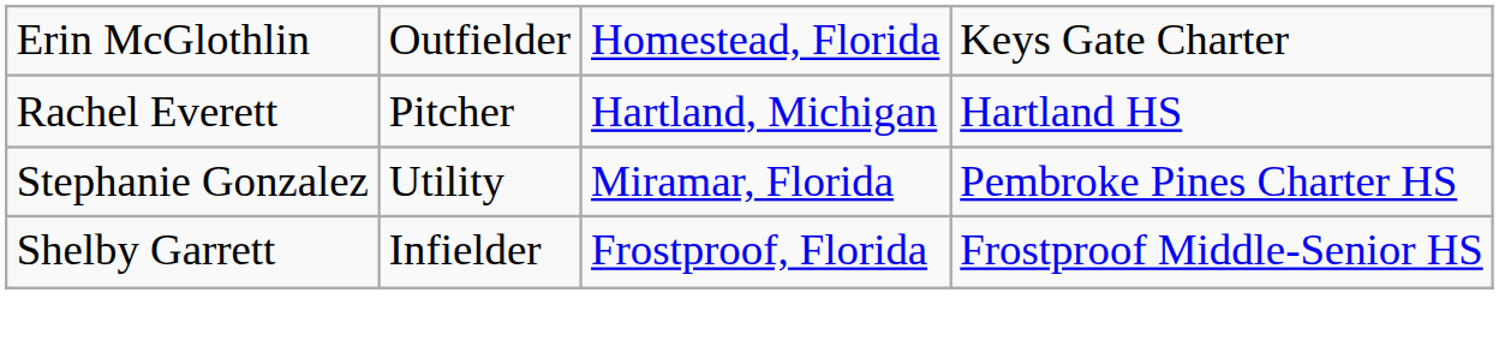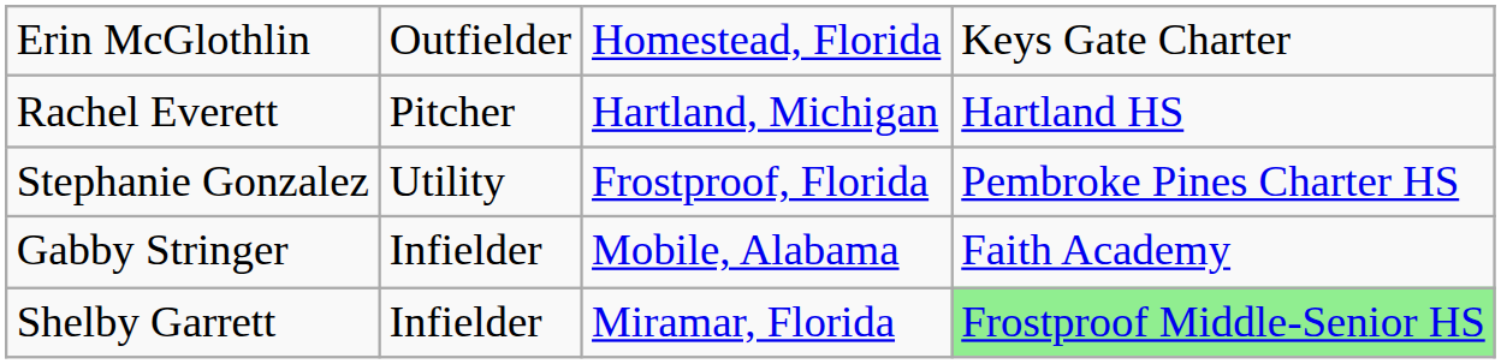Stephanie Gonzalez | column 3: Miramar, Florida -> Frostproof, Florida
+ row: Gabby Stringer | Infielder | Mobile, Alabama | Faith Academy
Shelby Garrett | column 3: Frostproof, Florida -> Miramar, Florida
Shelby Garrett | column 4: no background -> lightgreen background
